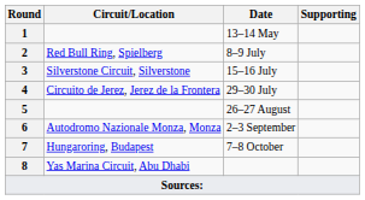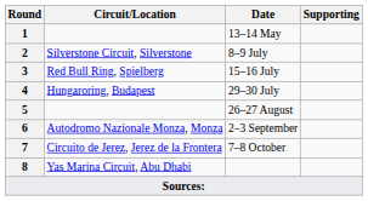8–9 July | Circuit/Location: Red Bull Ring, Spielberg -> Silverstone Circuit, Silverstone
15–16 July | Circuit/Location: Silverstone Circuit, Silverstone -> Red Bull Ring, Spielberg
29–30 July | Circuit/Location: Circuito de Jerez, Jerez de la Frontera -> Hungaroring, Budapest
7–8 October | Circuit/Location: Hungaroring, Budapest -> Circuito de Jerez, Jerez de la Frontera
